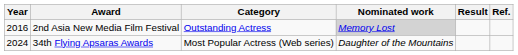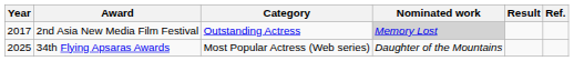2nd Asia New Media Film Festival | Year: 2016 -> 2017
34th Flying Apsaras Awards | Year: 2024 -> 2025
